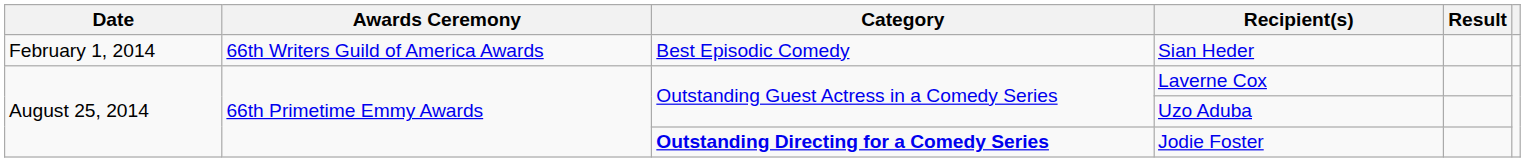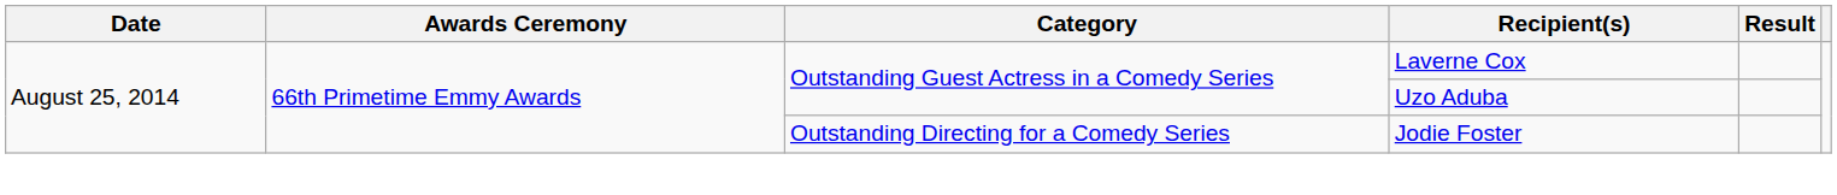- row: February 1, 2014 | 66th Writers Guild of America Awards | Best Episodic Comedy | Sian Heder
Jodie Foster | Category: bold -> normal
